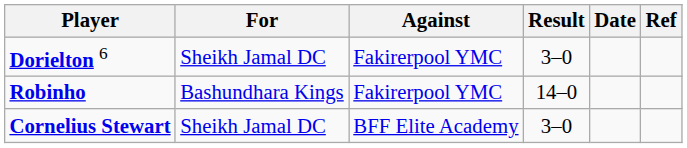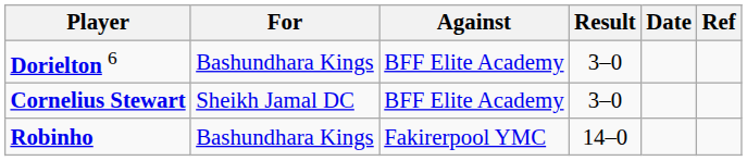Dorielton 6 | For: Sheikh Jamal DC -> Bashundhara Kings
Dorielton 6 | Against: Fakirerpool YMC -> BFF Elite Academy
rows swapped: Robinho <-> Cornelius Stewart
